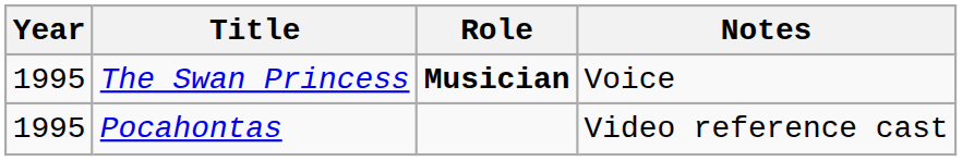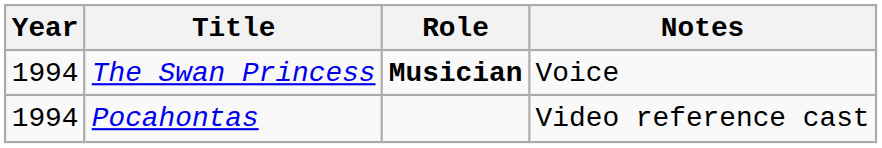The Swan Princess | Year: 1995 -> 1994
Pocahontas | Year: 1995 -> 1994
